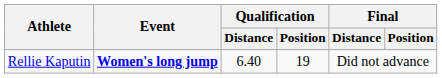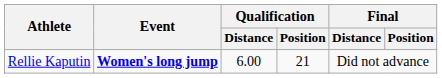Rellie Kaputin | Qualification / Distance: 6.40 -> 6.00
Rellie Kaputin | Qualification / Position: 19 -> 21
